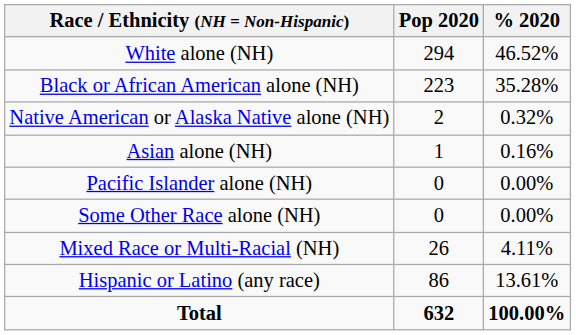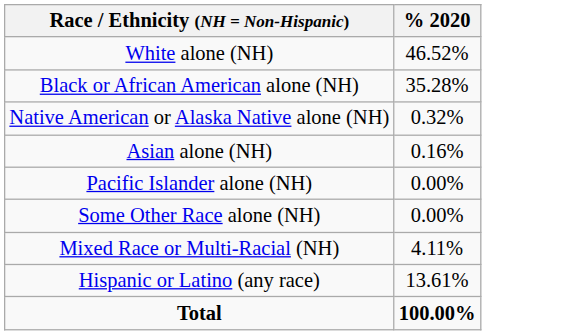- column: Pop 2020 | 294 | 223 | 2 | 1 | 0 | 0 | 26 | 86 | 632
